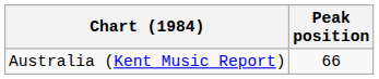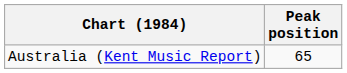Australia (Kent Music Report) | Peak position: 66 -> 65
